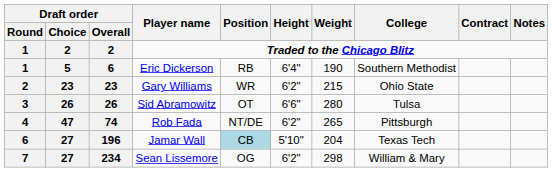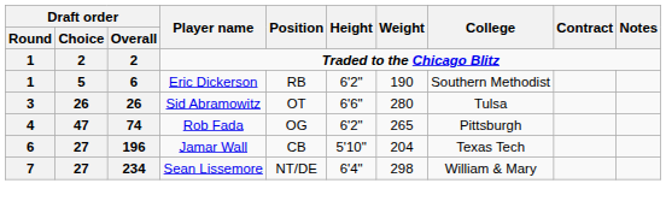Eric Dickerson | Height: 6'4" -> 6'2"
- row: 2 | 23 | 23 | Gary Williams | WR | 6'2" | 215 | Ohio State
Rob Fada | Position: NT/DE -> OG
Jamar Wall | Position: lightblue background -> no background
Sean Lissemore | Position: OG -> NT/DE
Sean Lissemore | Height: 6'2" -> 6'4"
